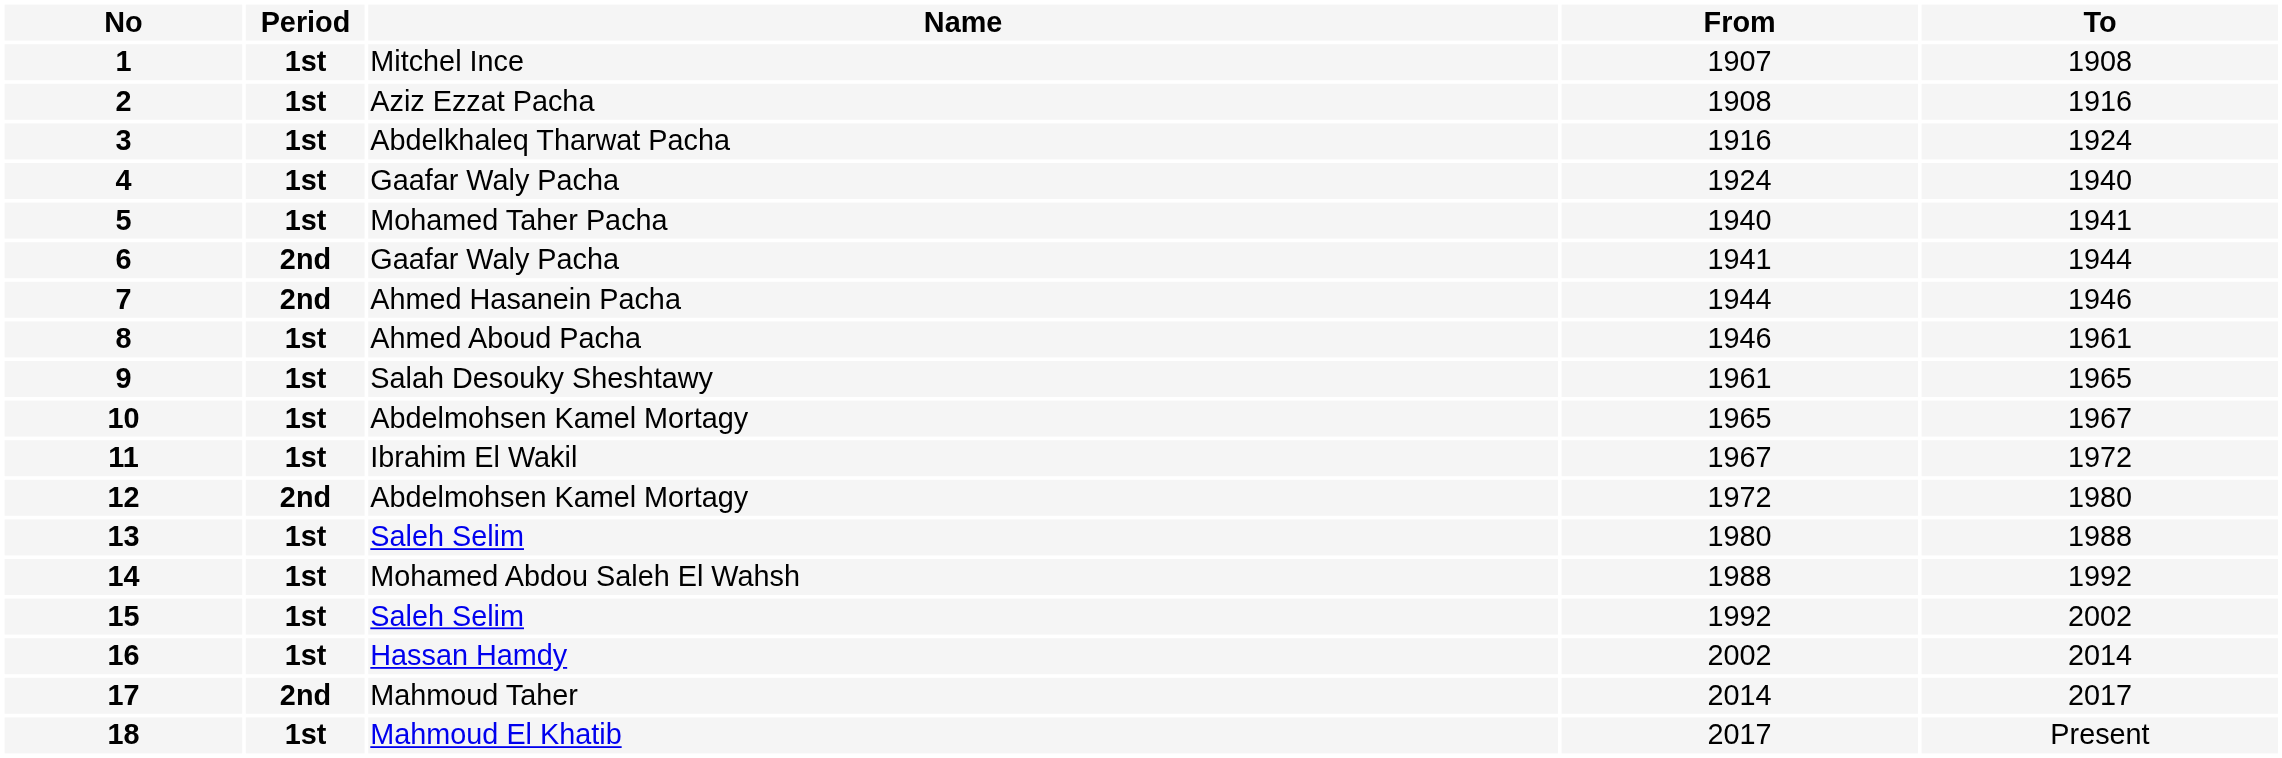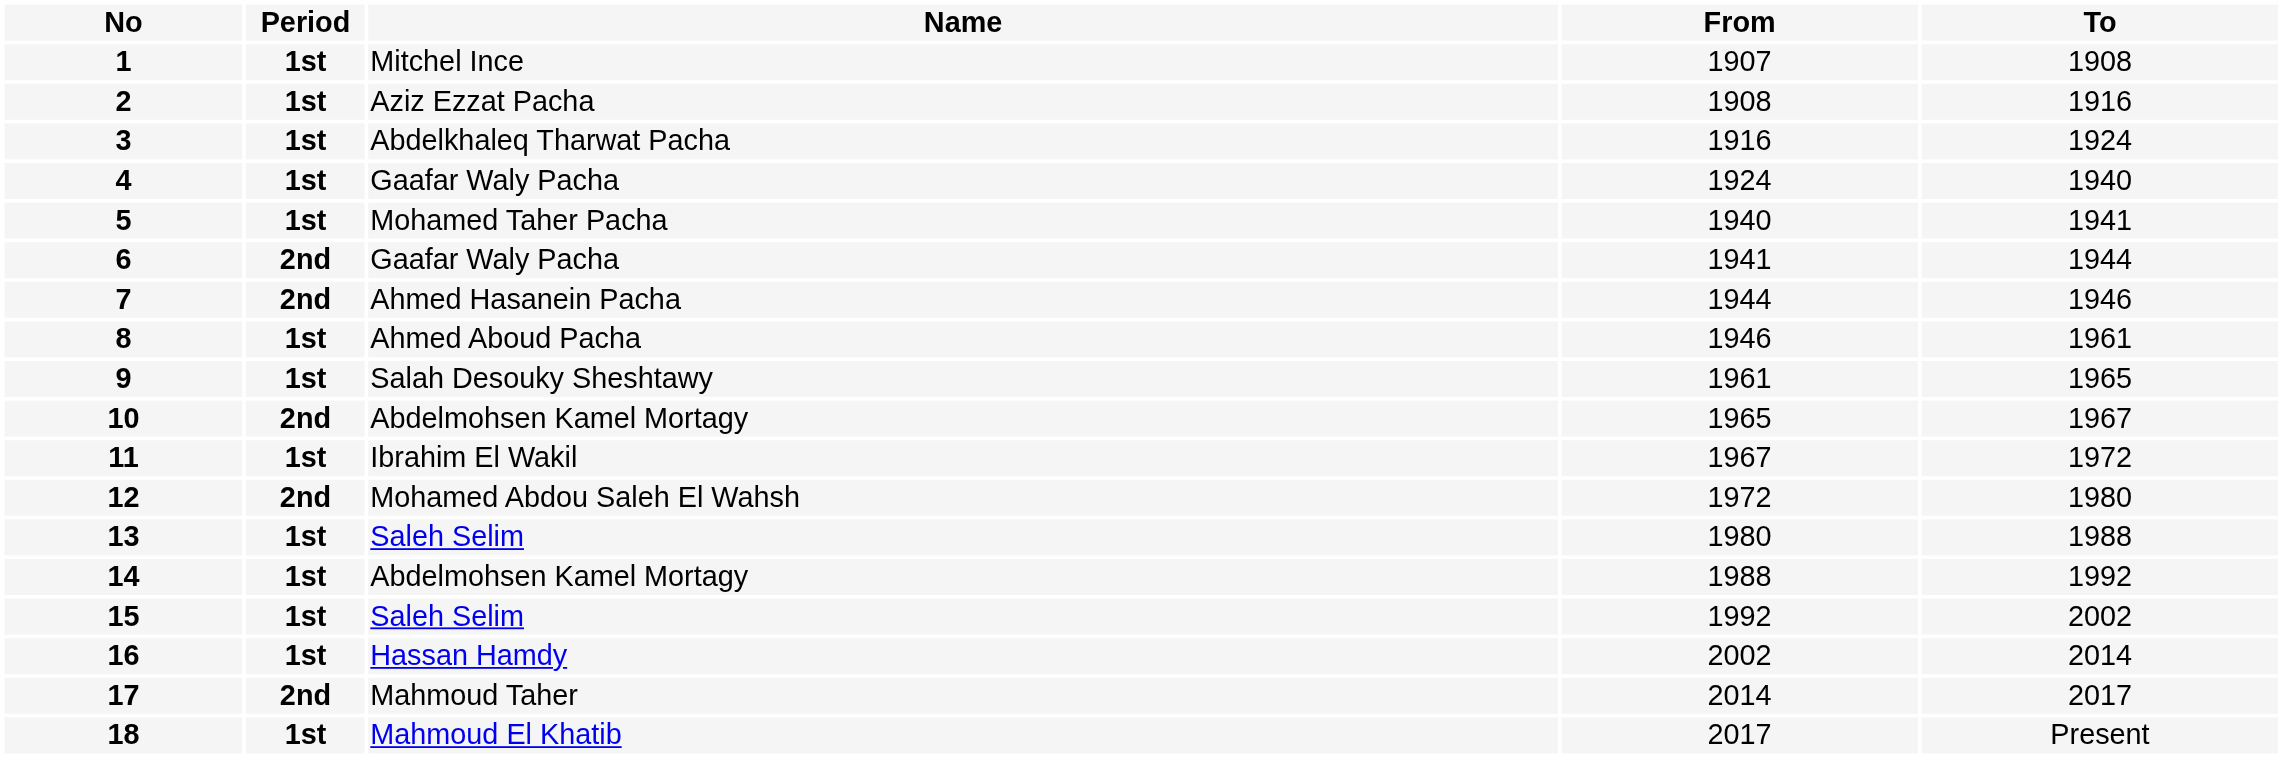10 | Period: 1st -> 2nd
12 | Name: Abdelmohsen Kamel Mortagy -> Mohamed Abdou Saleh El Wahsh
14 | Name: Mohamed Abdou Saleh El Wahsh -> Abdelmohsen Kamel Mortagy
